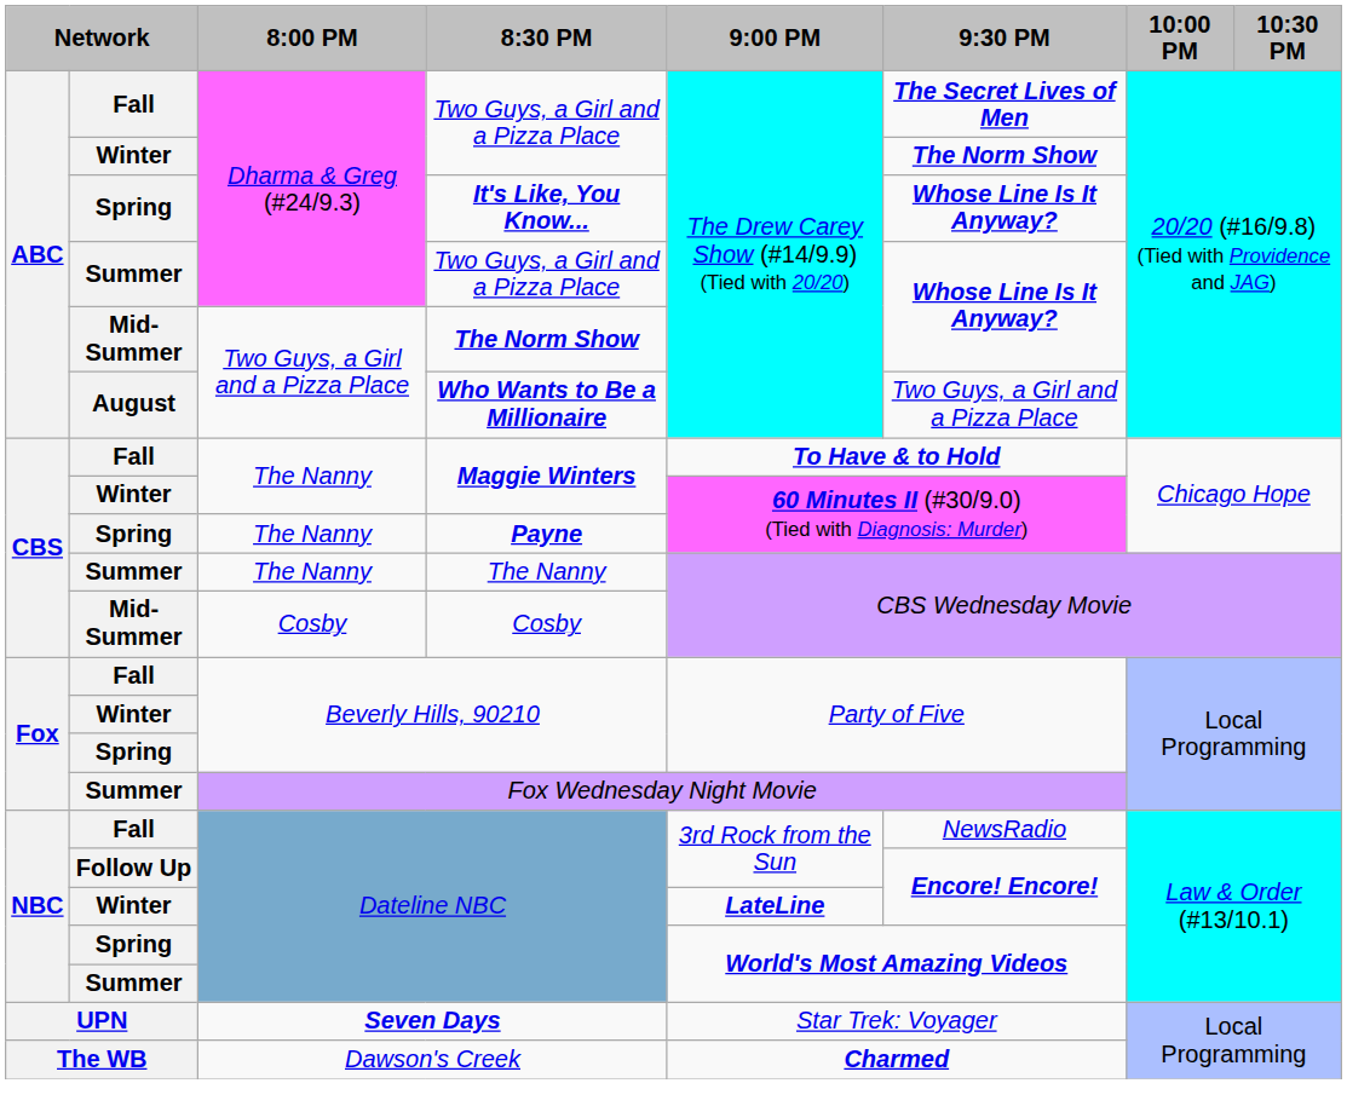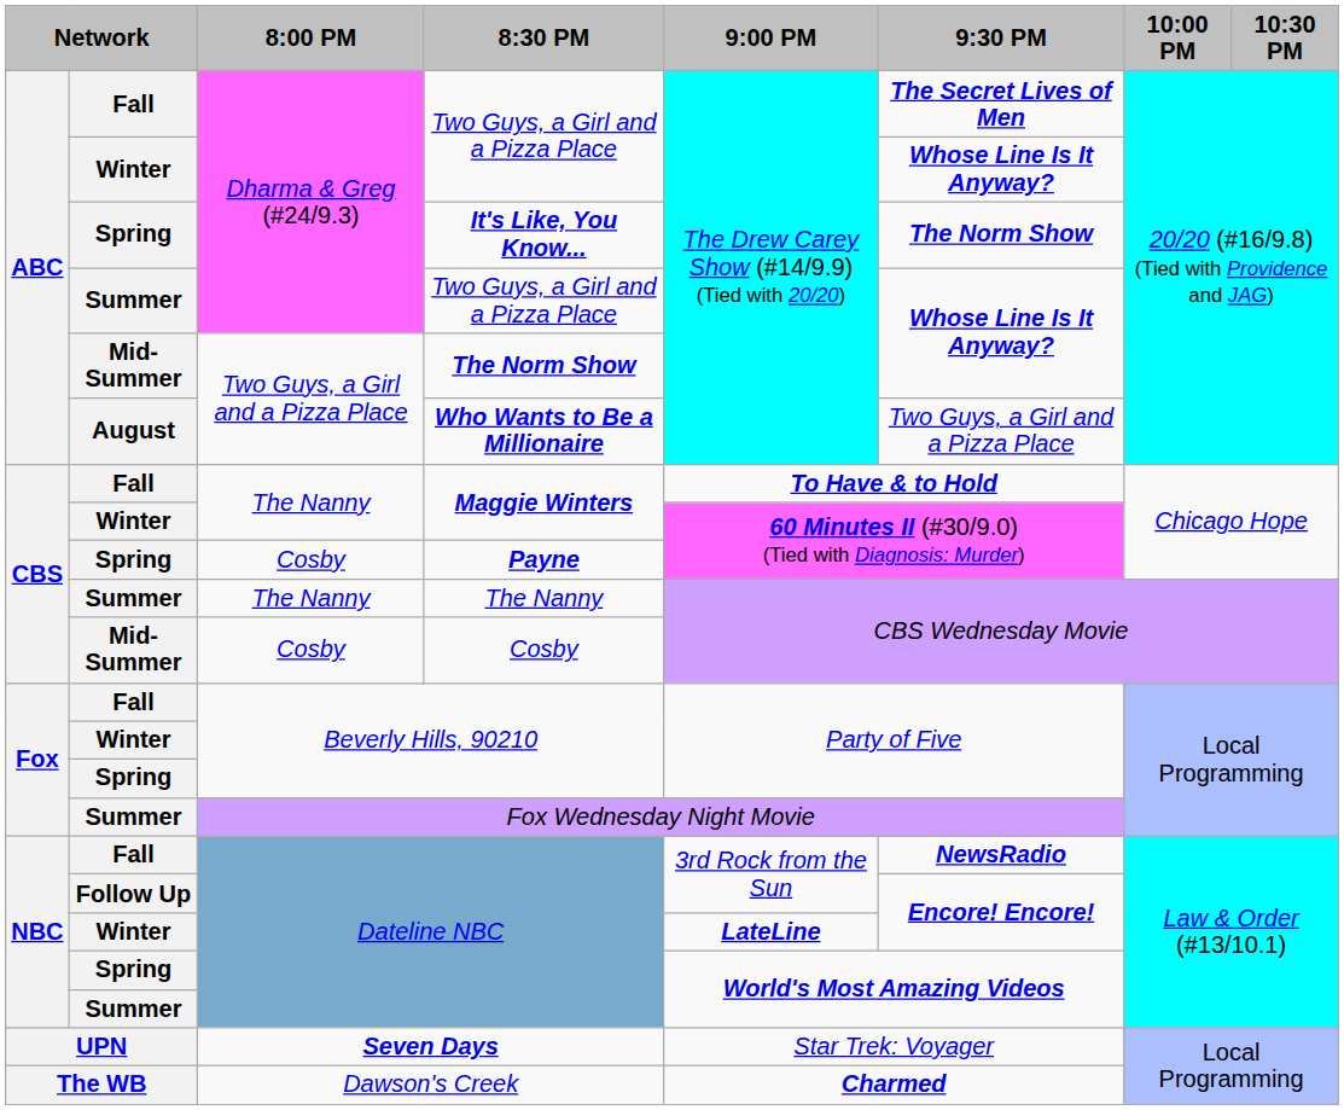Winter / Two Guys, a Girl and a Pizza Place | 9:30 PM: The Norm Show -> Whose Line Is It Anyway?
It's Like, You Know... | 9:30 PM: Whose Line Is It Anyway? -> The Norm Show
Payne | 8:00 PM: The Nanny -> Cosby
Fall / Dateline NBC | 9:30 PM: normal -> bold
